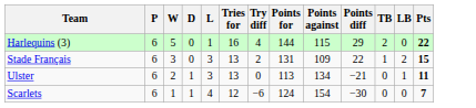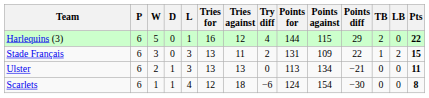+ column: Tries against | 12 | 11 | 13 | 18
Ulster | LB: 1 -> 0
Scarlets | Pts: 7 -> 8
